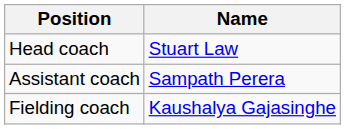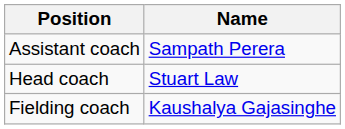rows swapped: Head coach <-> Assistant coach
